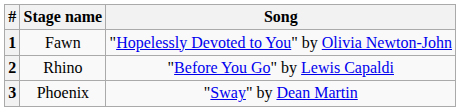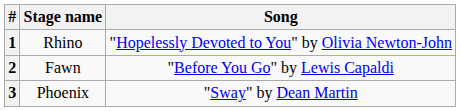1 | Stage name: Fawn -> Rhino
2 | Stage name: Rhino -> Fawn
